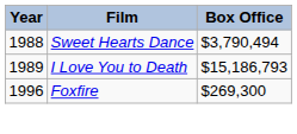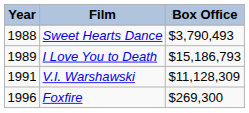Sweet Hearts Dance | Box Office: $3,790,494 -> $3,790,493
+ row: 1991 | V.I. Warshawski | $11,128,309
